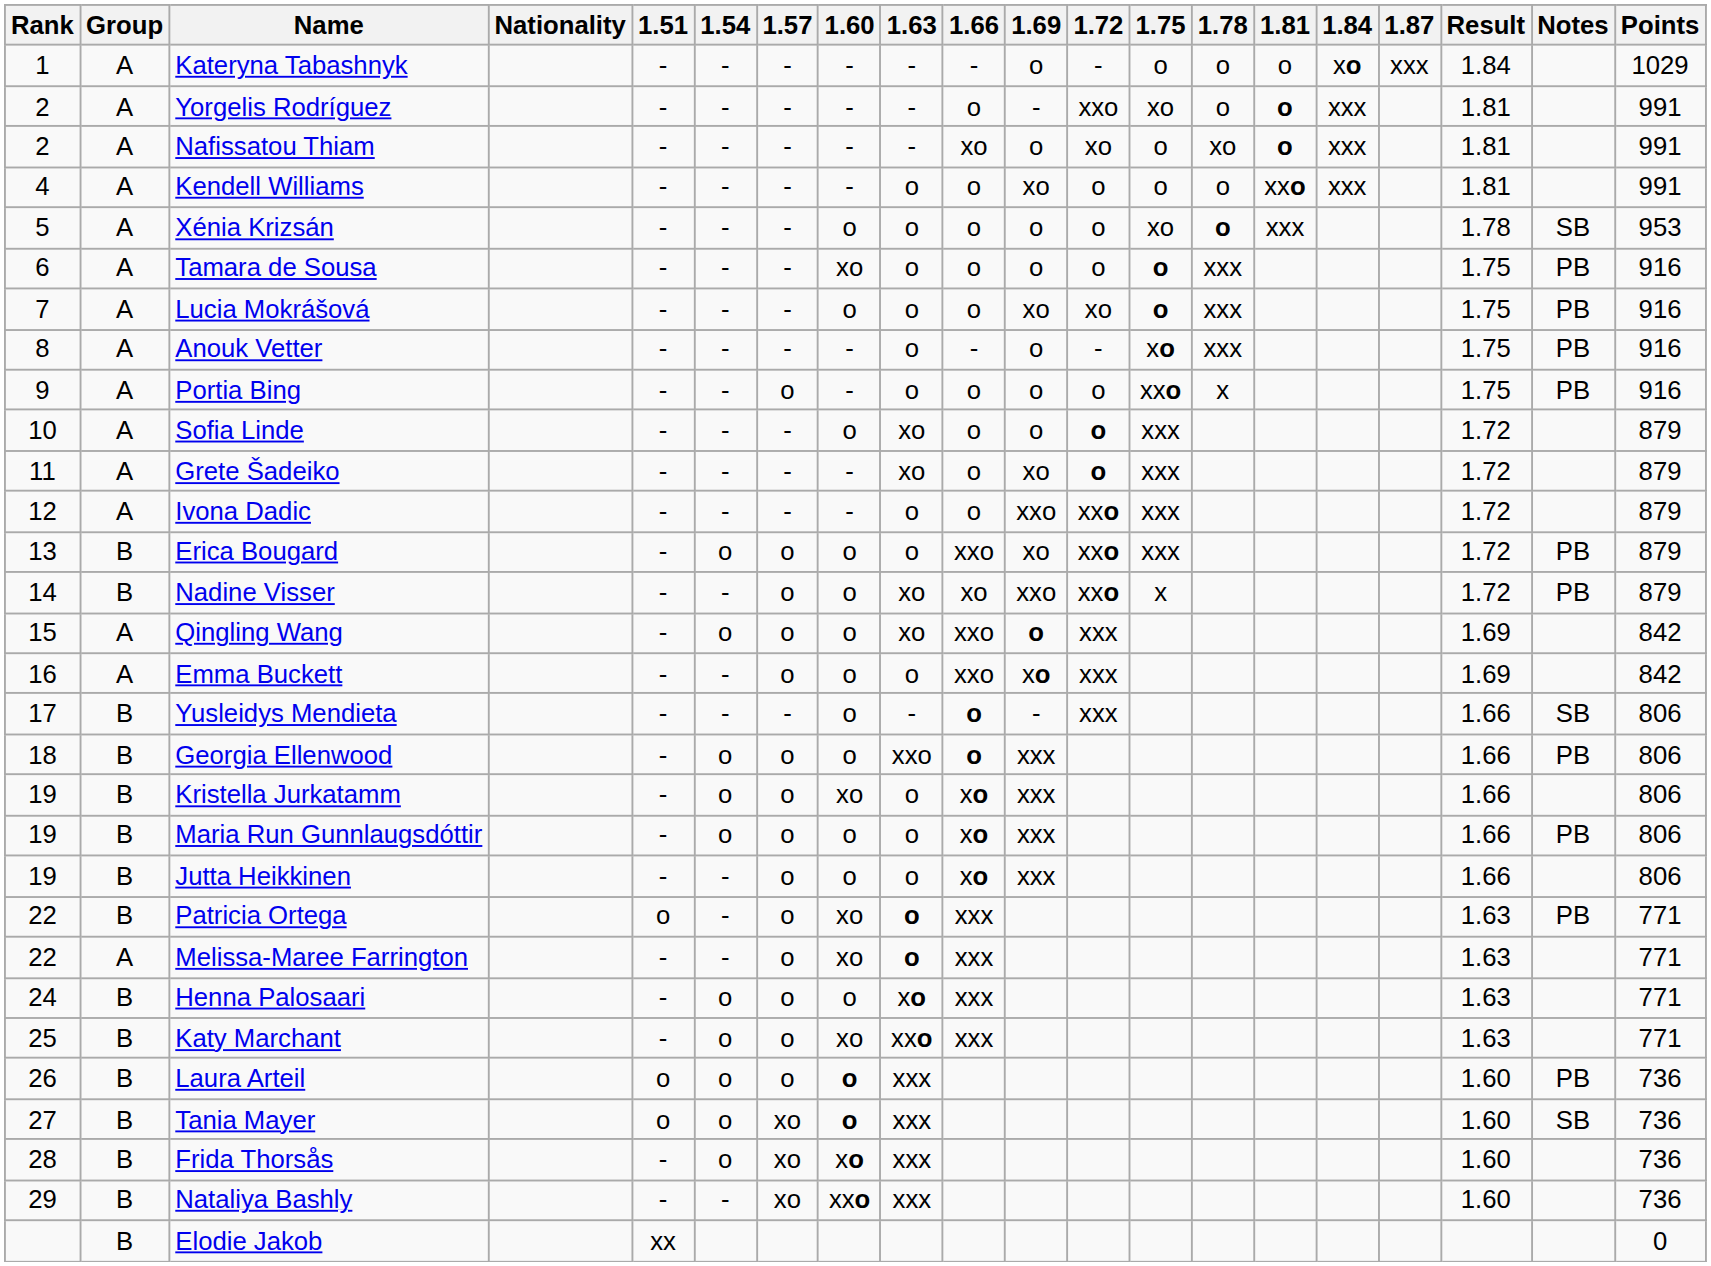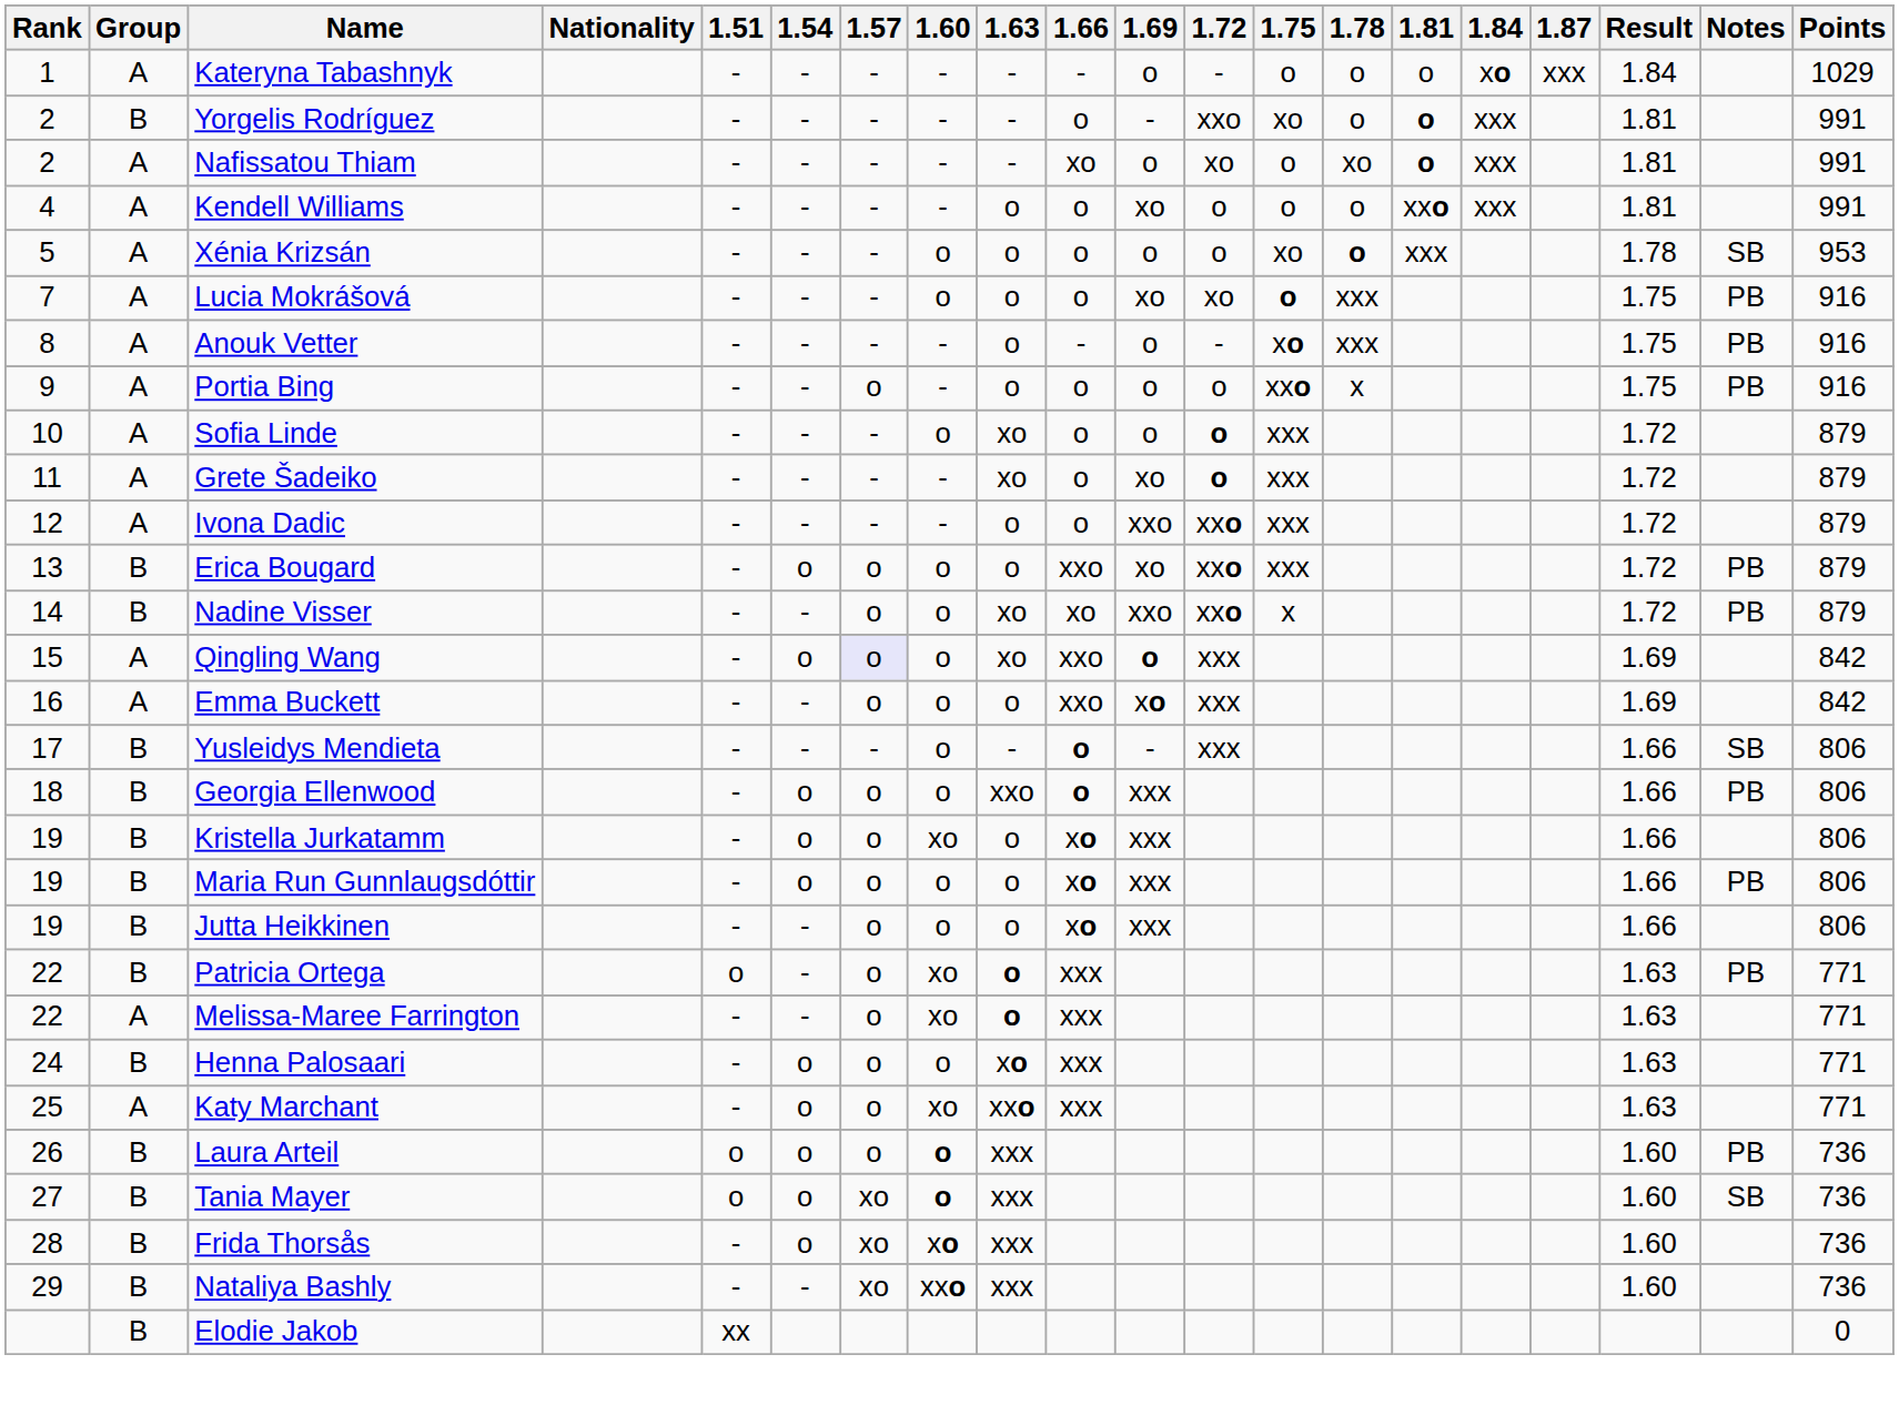Yorgelis Rodríguez | Group: A -> B
- row: 6 | A | Tamara de Sousa | - | - | - | xo | o | o | o | o | o | xxx | 1.75 | PB | 916
Qingling Wang | 1.57: no background -> lavender background
Katy Marchant | Group: B -> A
